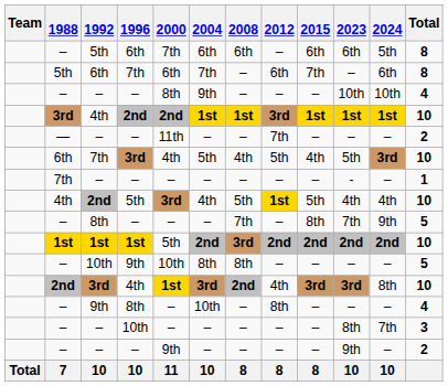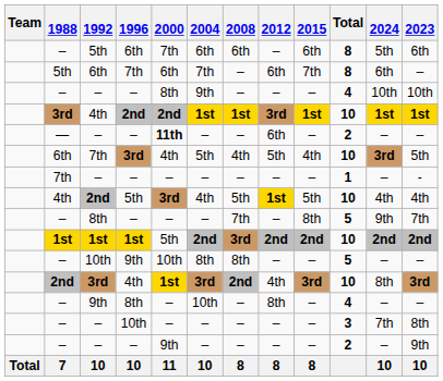columns swapped: 2023 <-> Total
— / – | 2000: normal -> bold
— / – | 2012: 7th -> 6th
